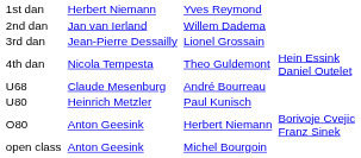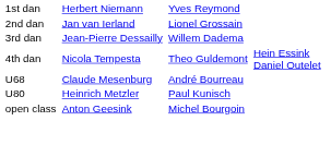2nd dan | column 3: Willem Dadema -> Lionel Grossain
3rd dan | column 3: Lionel Grossain -> Willem Dadema
- row: O80 | Anton Geesink | Herbert Niemann | Borivoje Cvejic Franz Sinek
